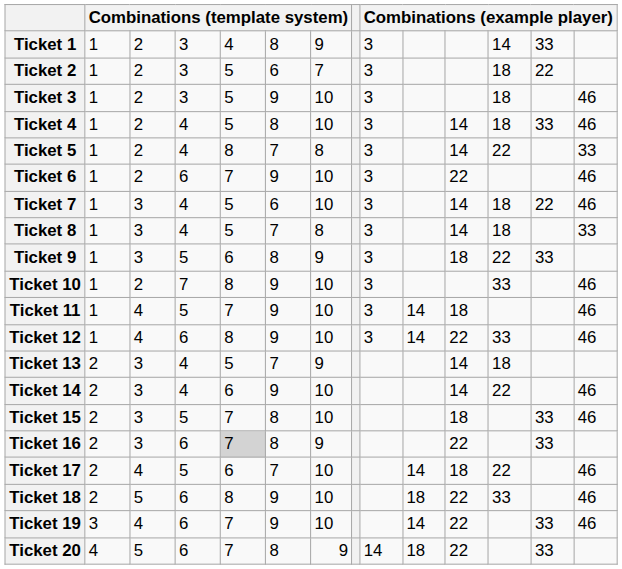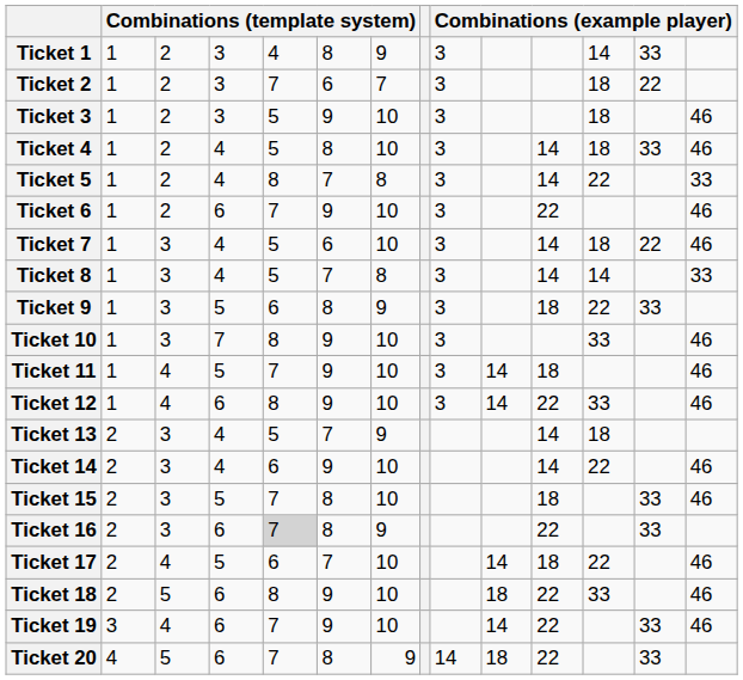Ticket 2 | column 5: 5 -> 7
Ticket 8 | column 12: 18 -> 14
Ticket 10 | column 3: 2 -> 3
